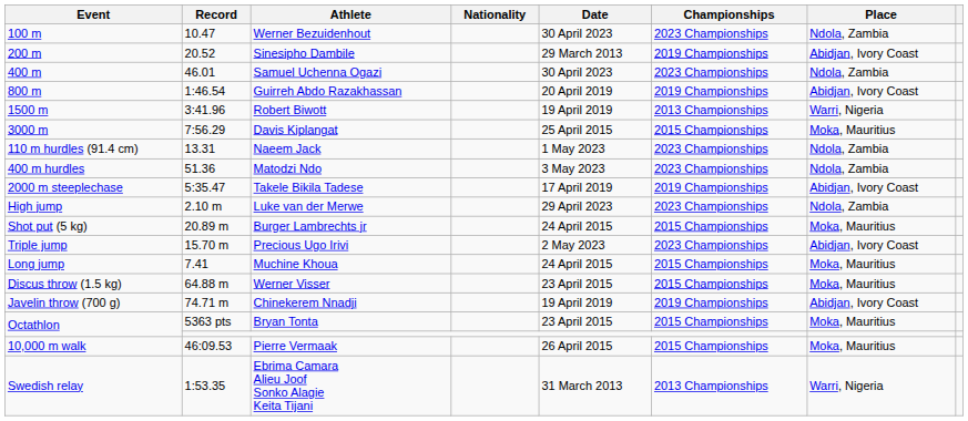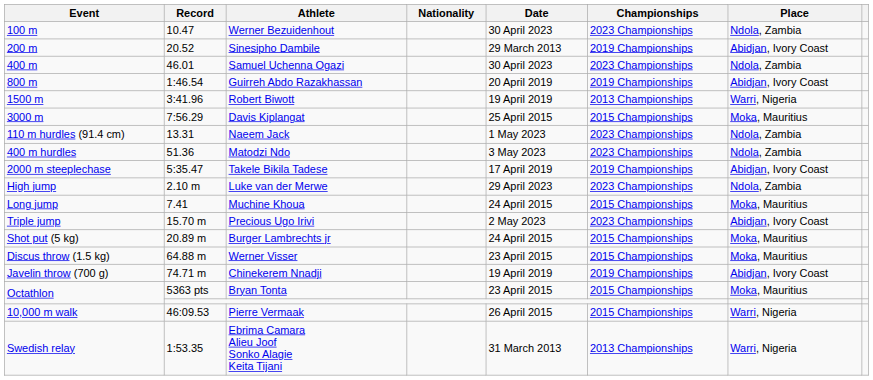rows swapped: Muchine Khoua <-> Burger Lambrechts jr
Pierre Vermaak | Place: Moka, Mauritius -> Warri, Nigeria
